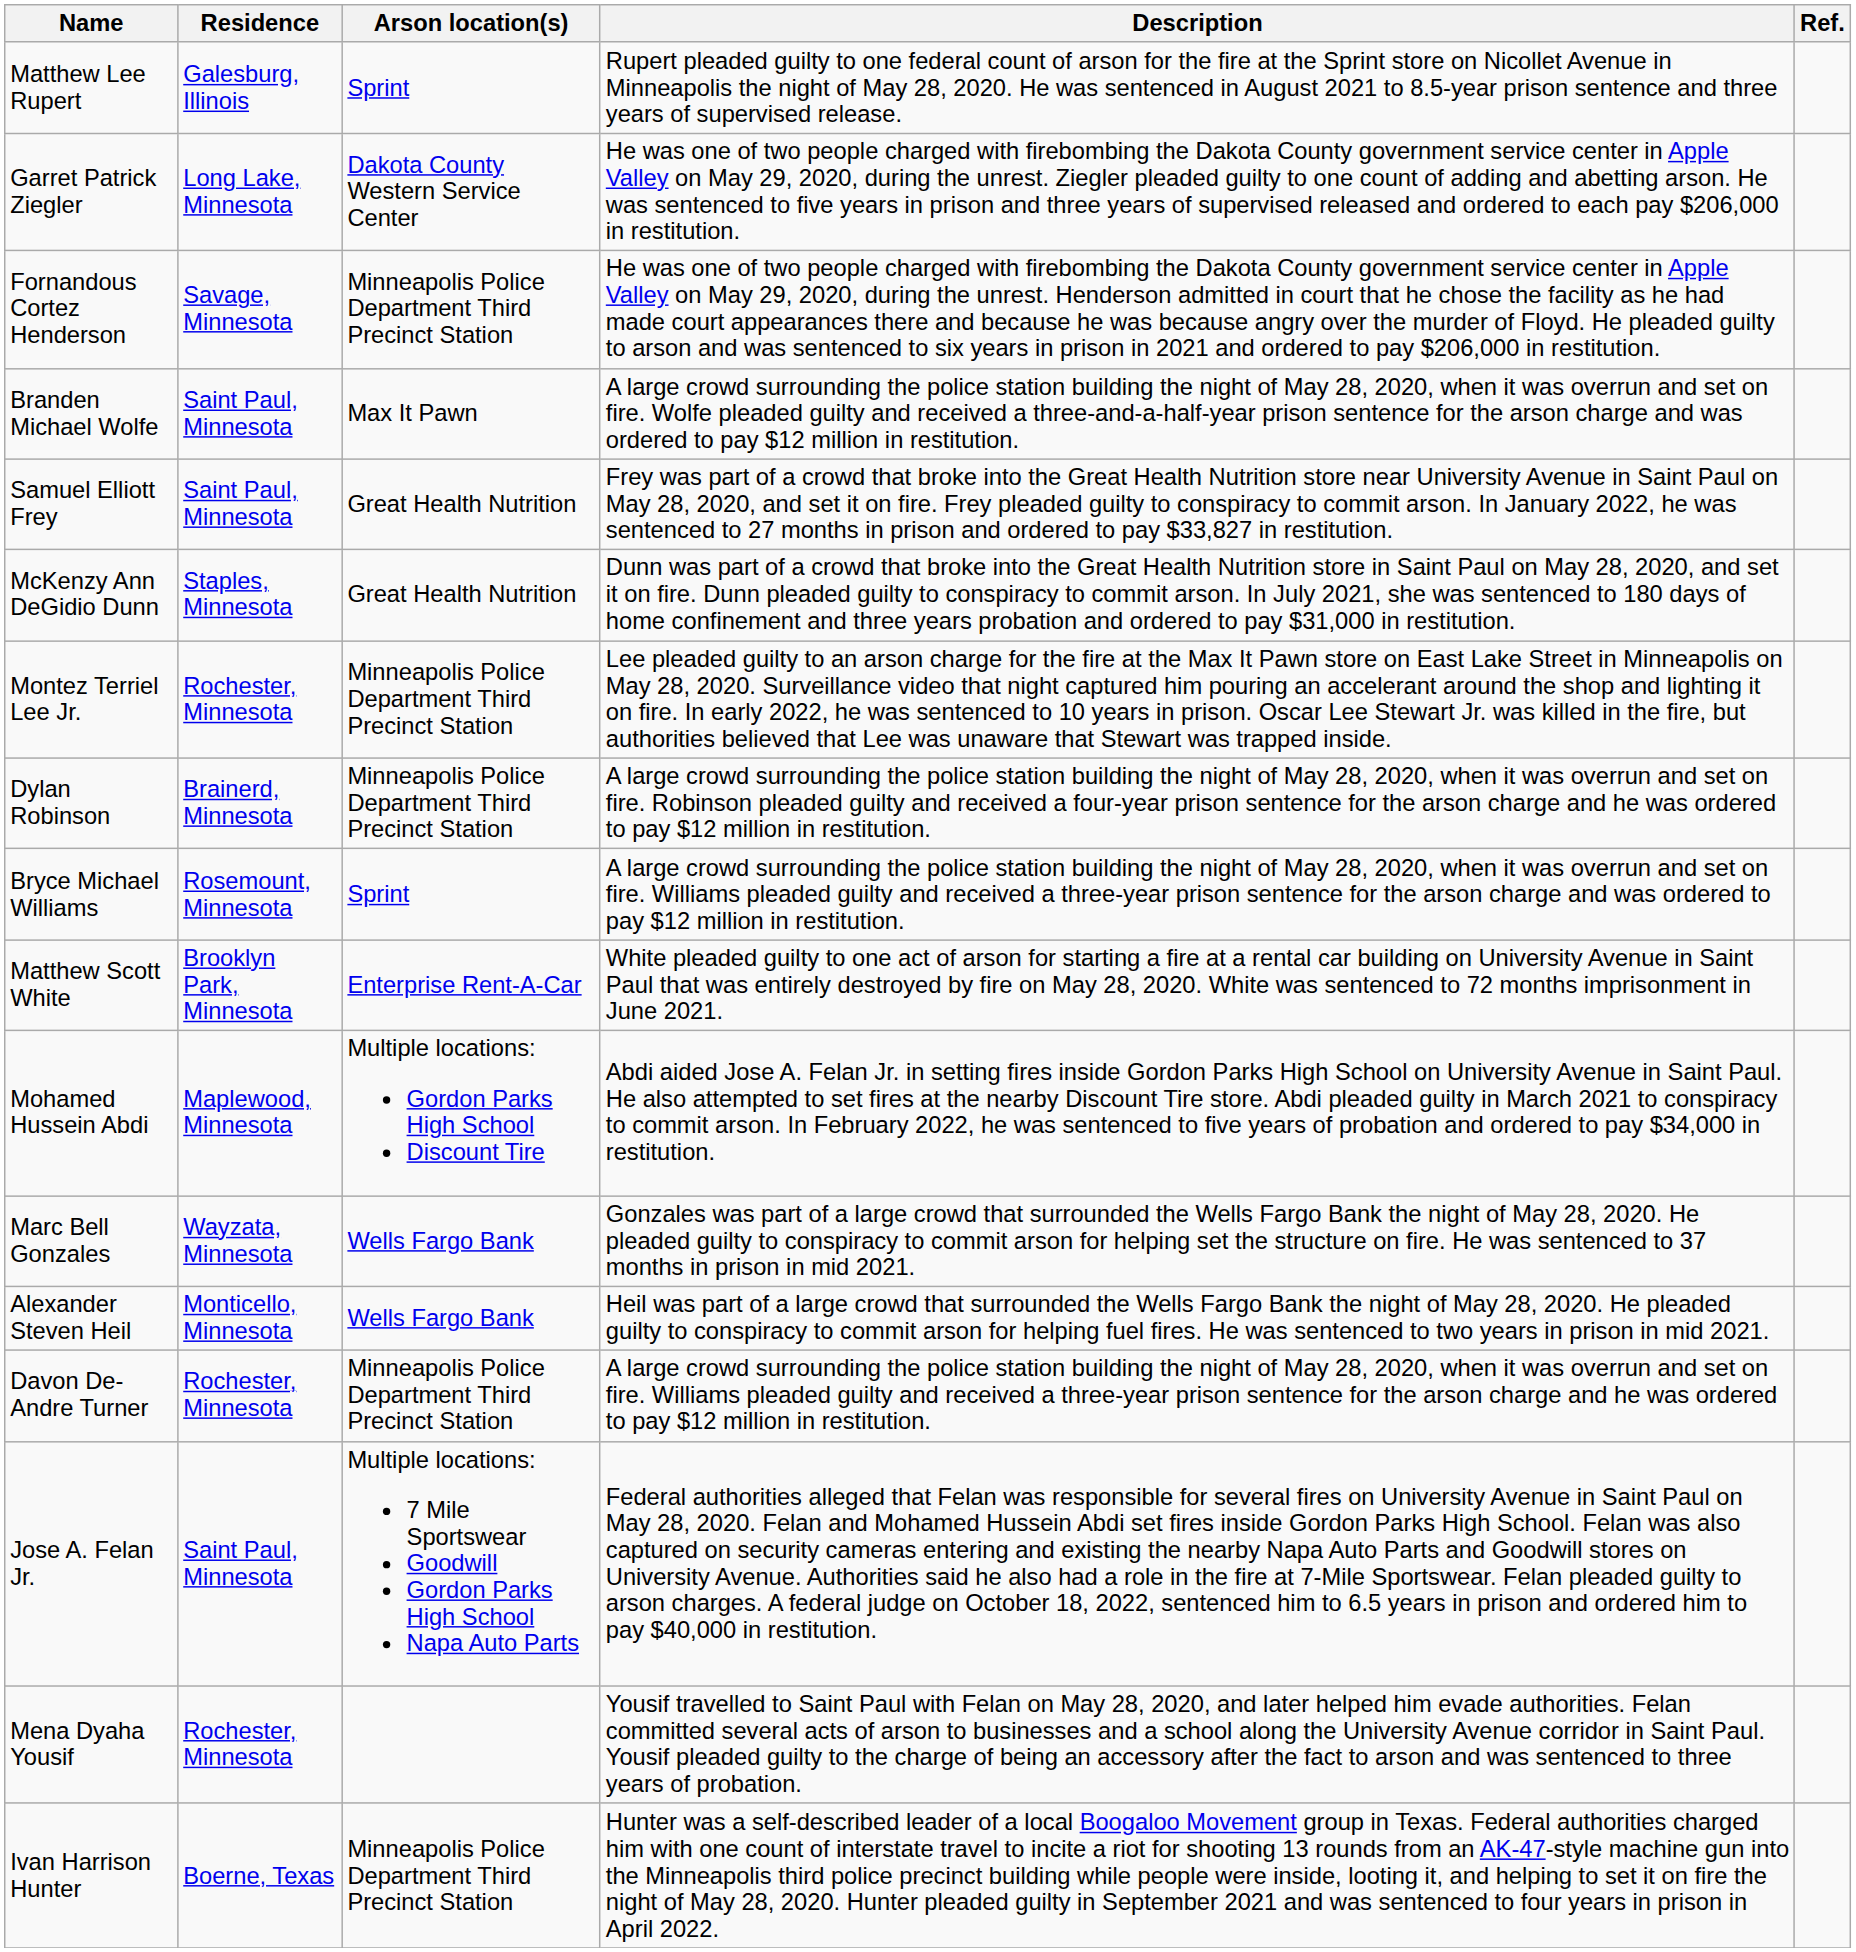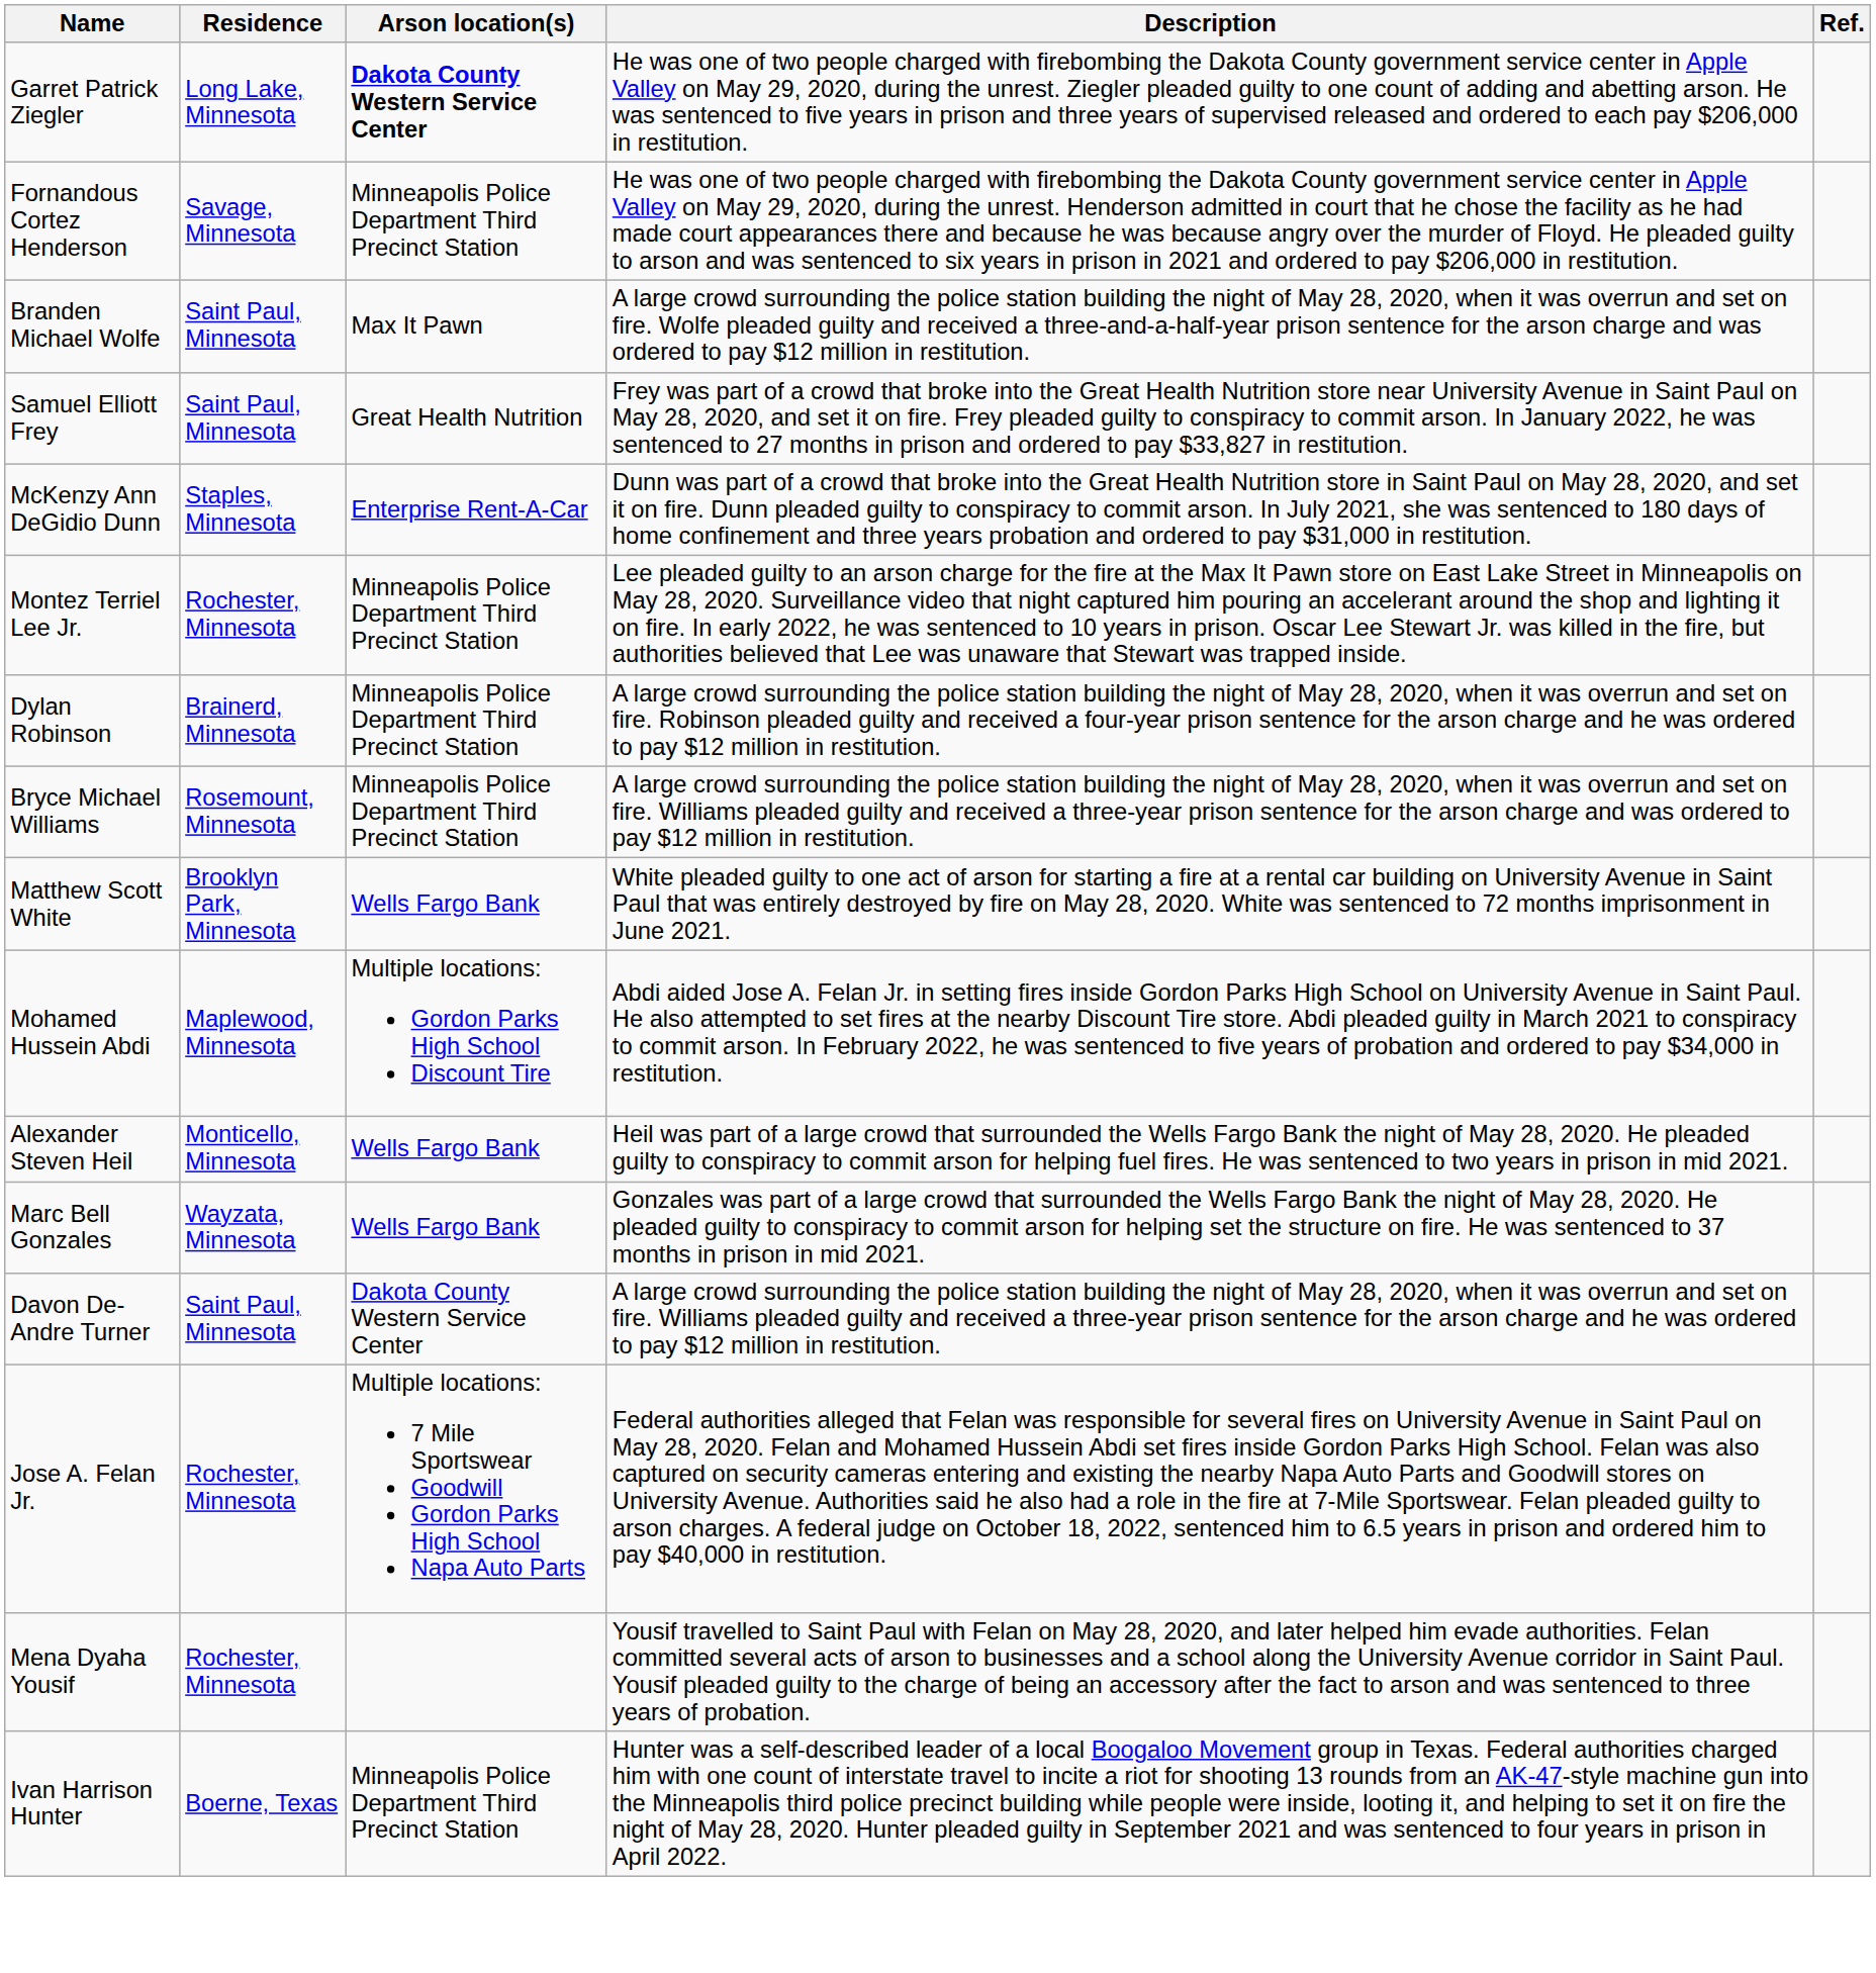- row: Matthew Lee Rupert | Galesburg, Illinois | Sprint | Rupert pleaded guilty to one federal count of arson for the fire at the Sprint store on Nicollet Avenue in Minneapolis the night of May 28, 2020. He was sentenced in August 2021 to 8.5-year prison sentence and three years of supervised release.
Garret Patrick Ziegler | Arson location(s): normal -> bold
McKenzy Ann DeGidio Dunn | Arson location(s): Great Health Nutrition -> Enterprise Rent-A-Car
Bryce Michael Williams | Arson location(s): Sprint -> Minneapolis Police Department Third Precinct Station
Matthew Scott White | Arson location(s): Enterprise Rent-A-Car -> Wells Fargo Bank
rows swapped: Alexander Steven Heil <-> Marc Bell Gonzales
Davon De-Andre Turner | Residence: Rochester, Minnesota -> Saint Paul, Minnesota
Davon De-Andre Turner | Arson location(s): Minneapolis Police Department Third Precinct Station -> Dakota County Western Service Center
Jose A. Felan Jr. | Residence: Saint Paul, Minnesota -> Rochester, Minnesota
